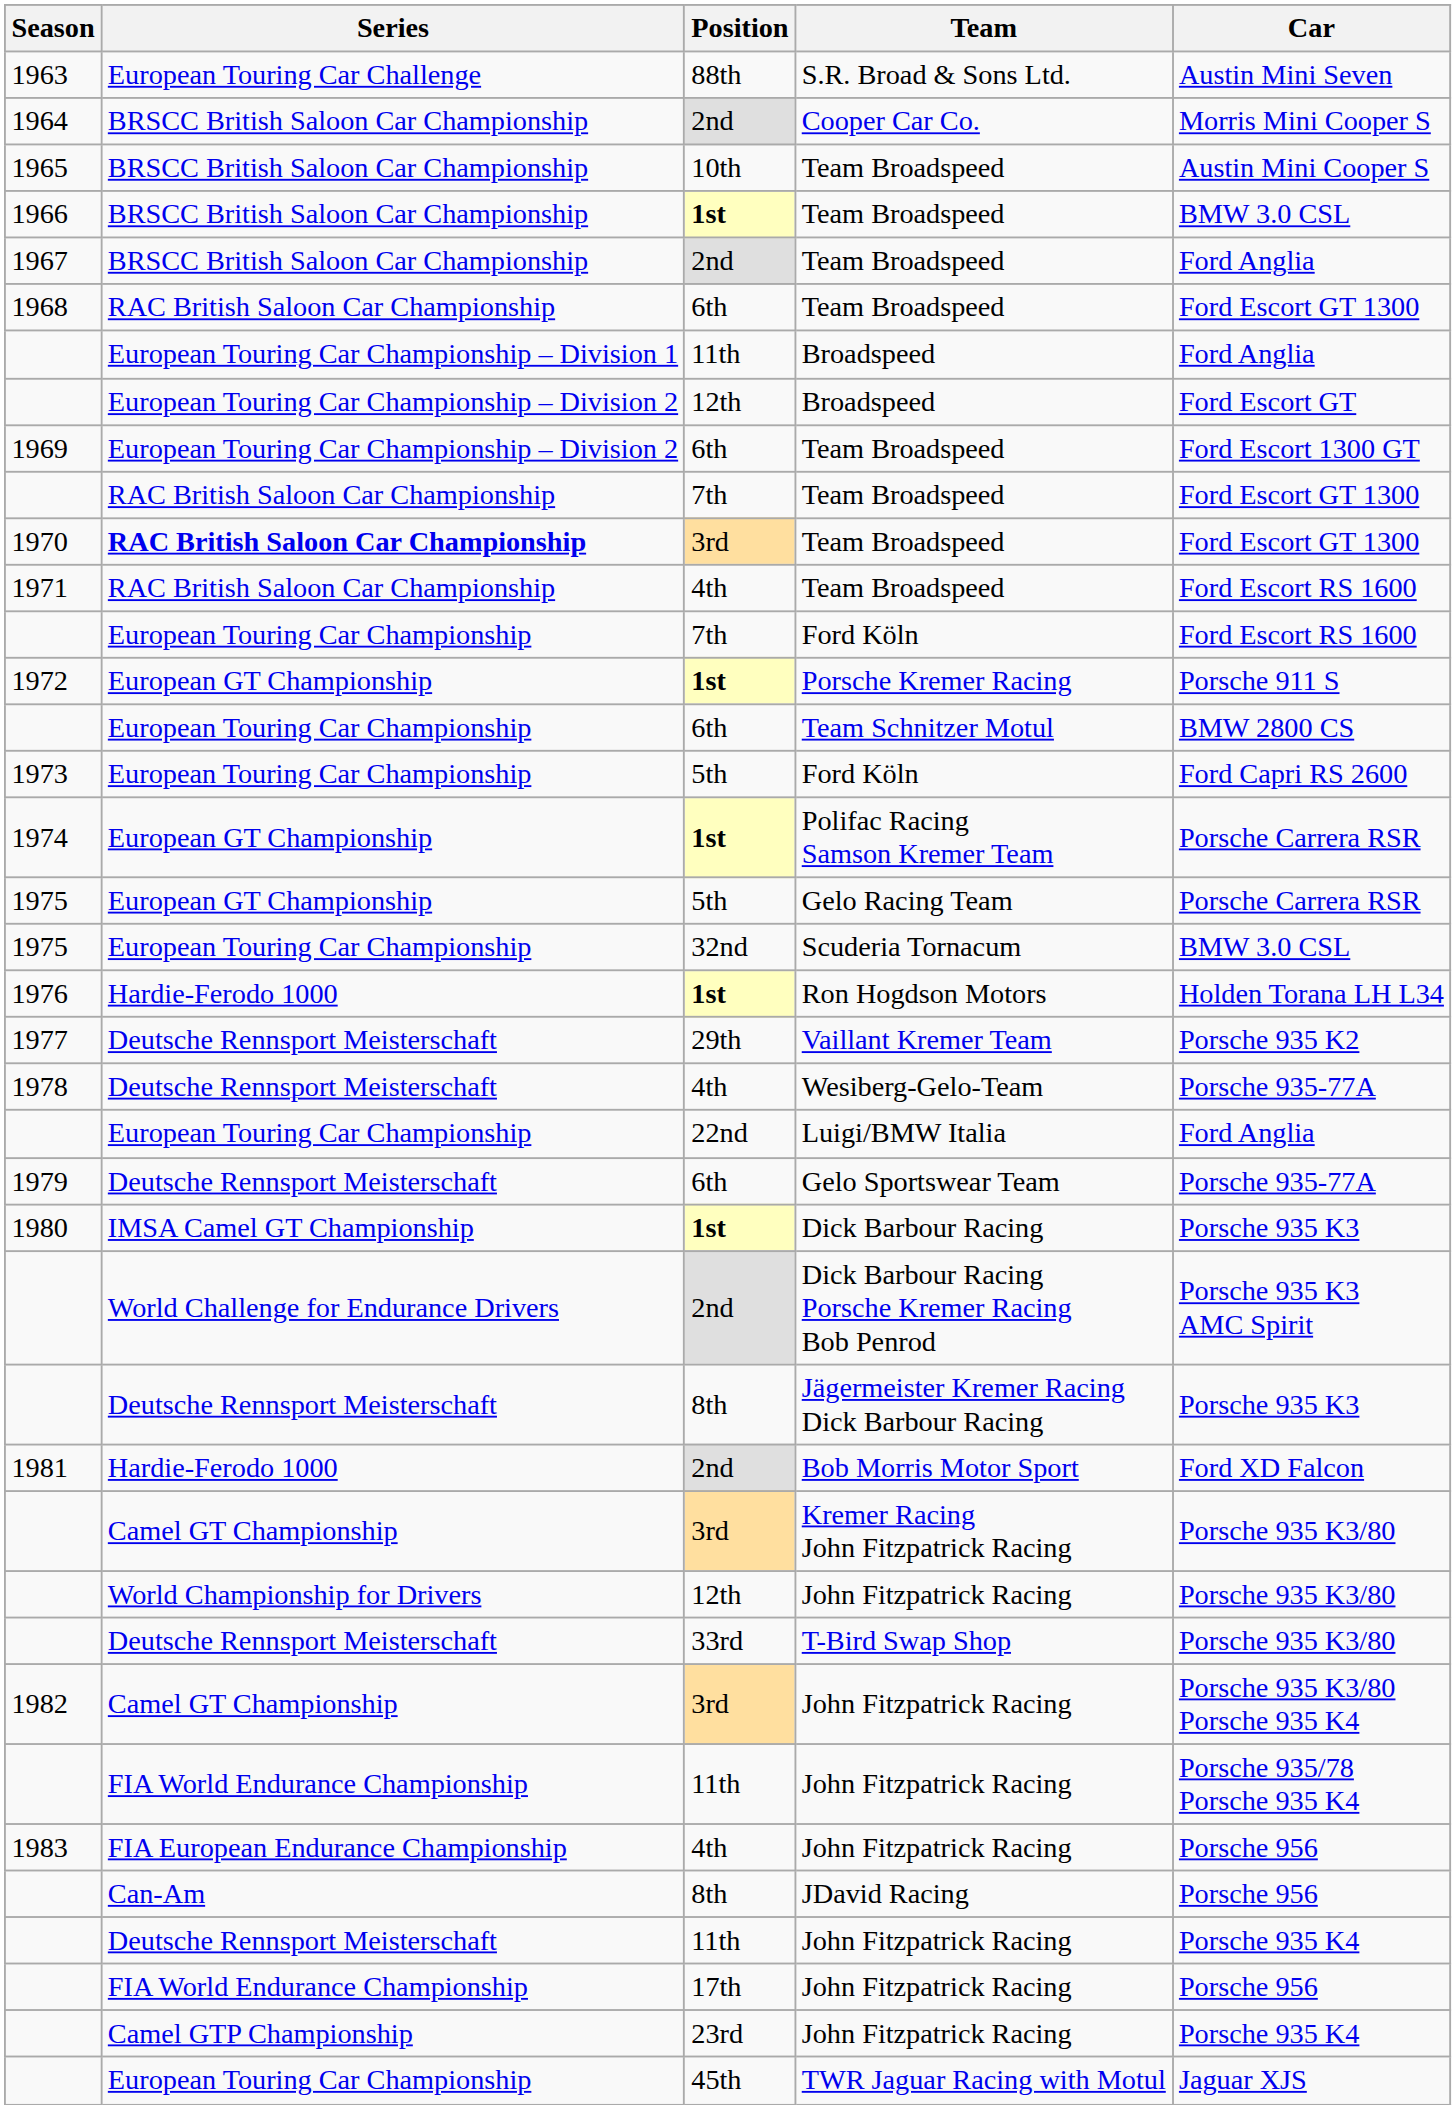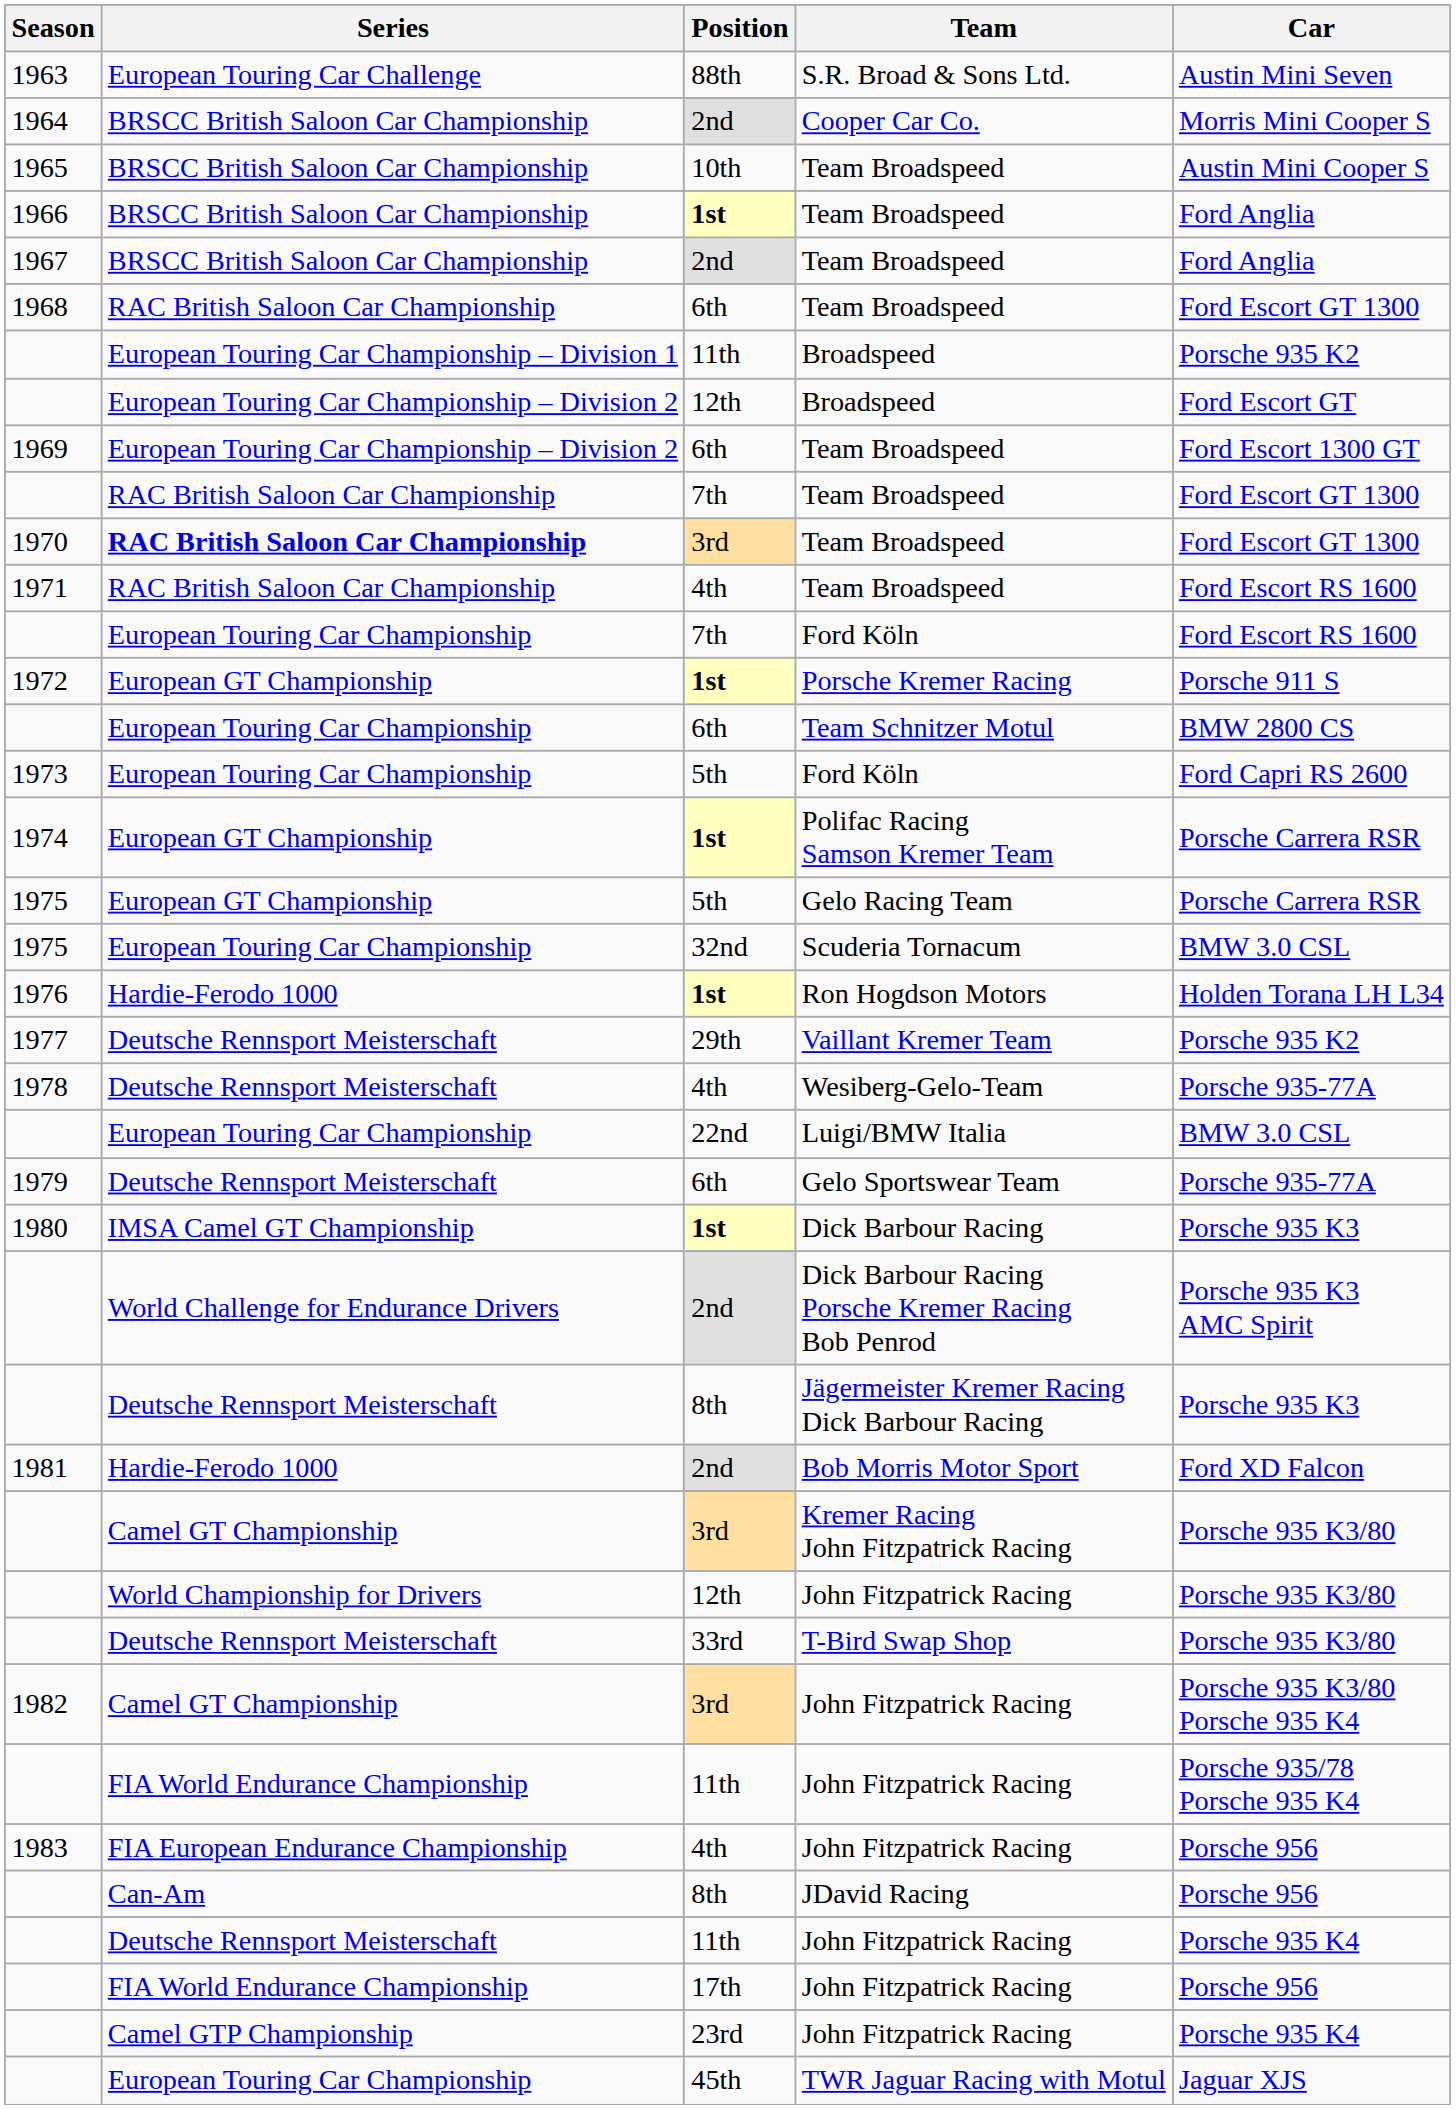1st / Team Broadspeed | Car: BMW 3.0 CSL -> Ford Anglia
11th / Broadspeed | Car: Ford Anglia -> Porsche 935 K2
Luigi/BMW Italia | Car: Ford Anglia -> BMW 3.0 CSL
